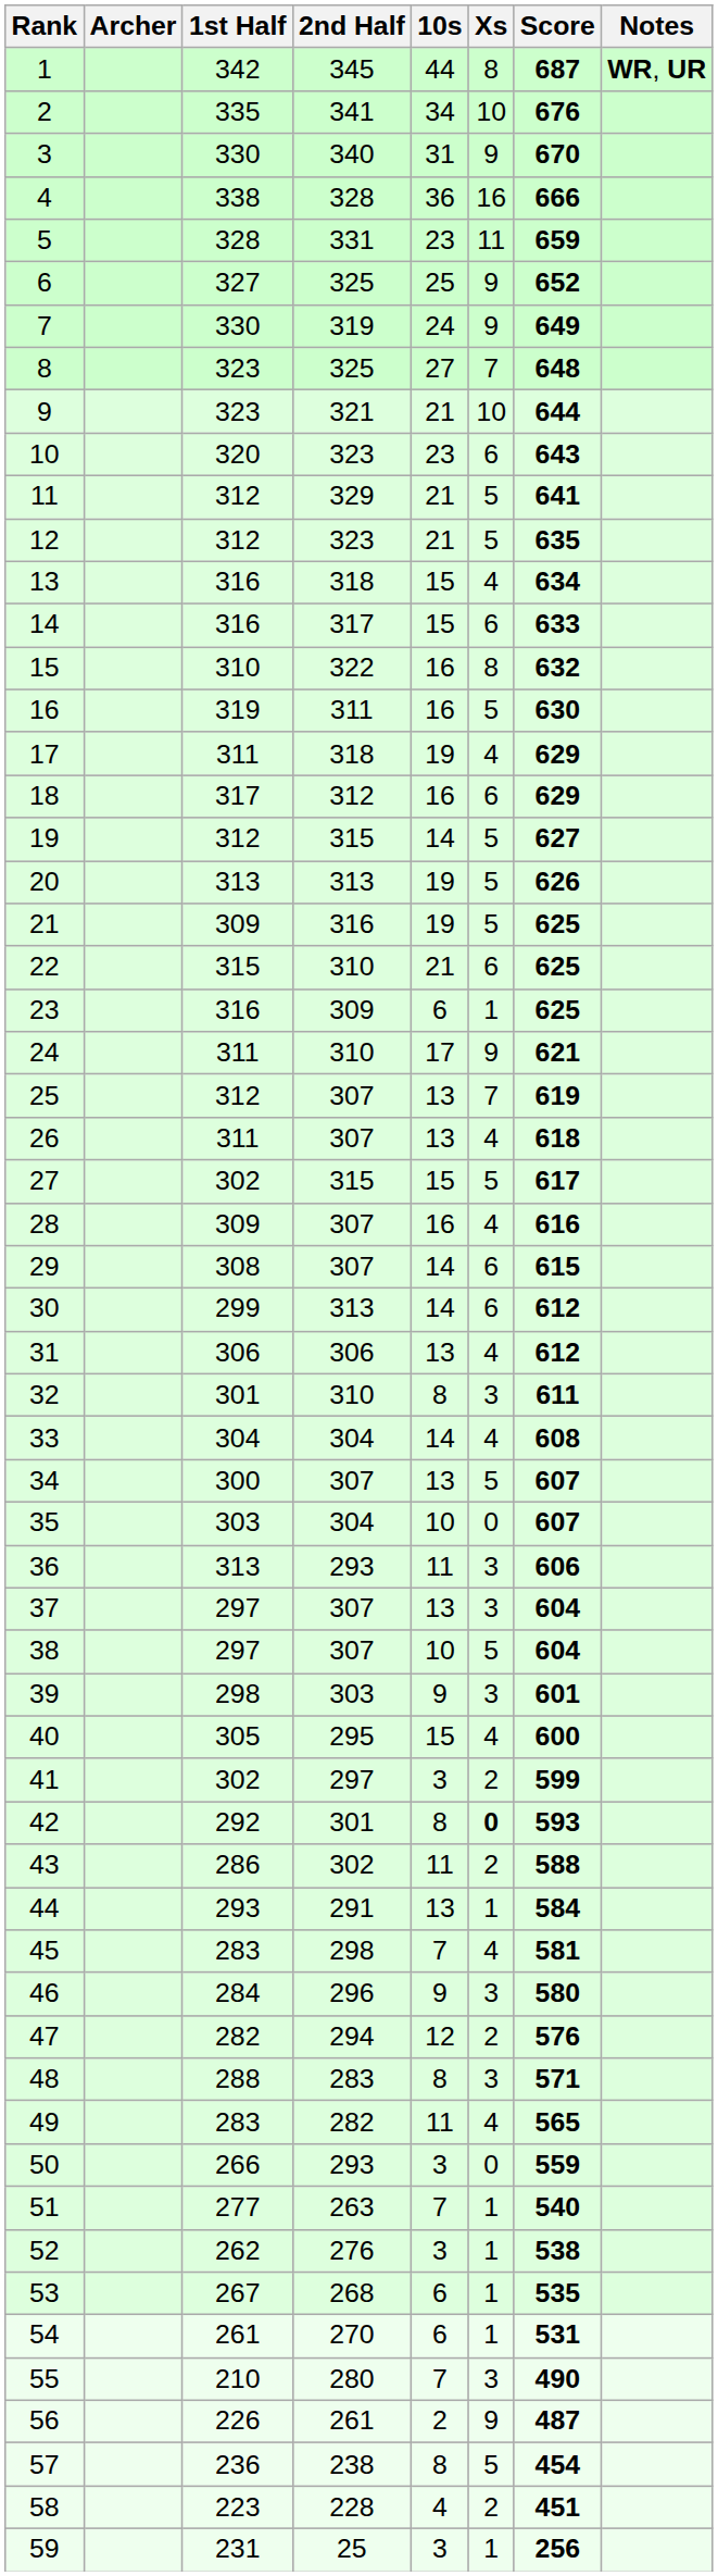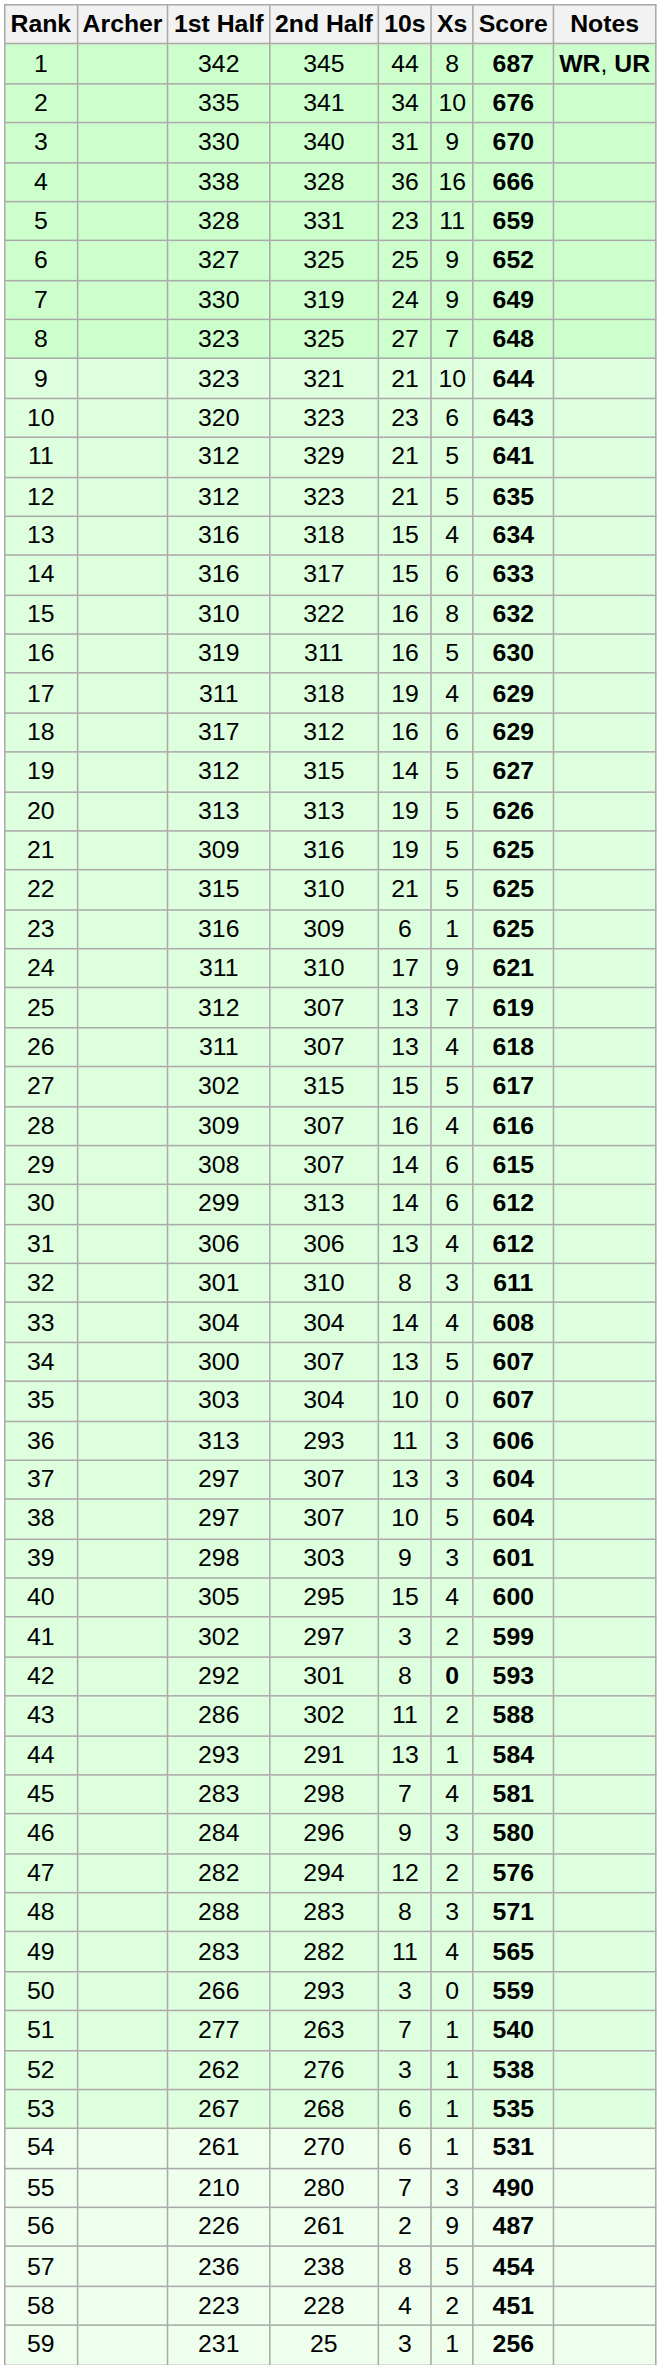22 | Xs: 6 -> 5
